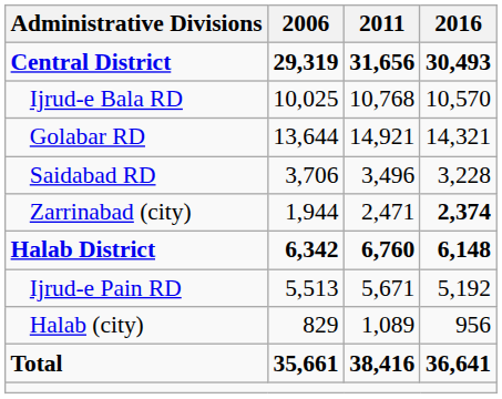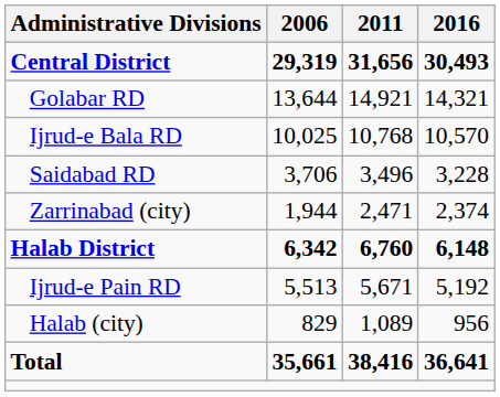rows swapped: Golabar RD <-> Ijrud-e Bala RD
Zarrinabad (city) | 2016: bold -> normal
